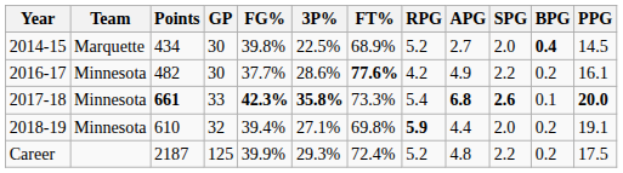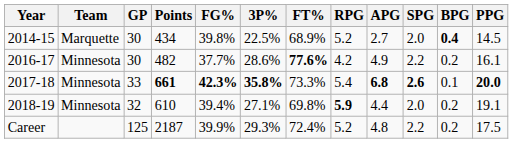columns swapped: GP <-> Points
